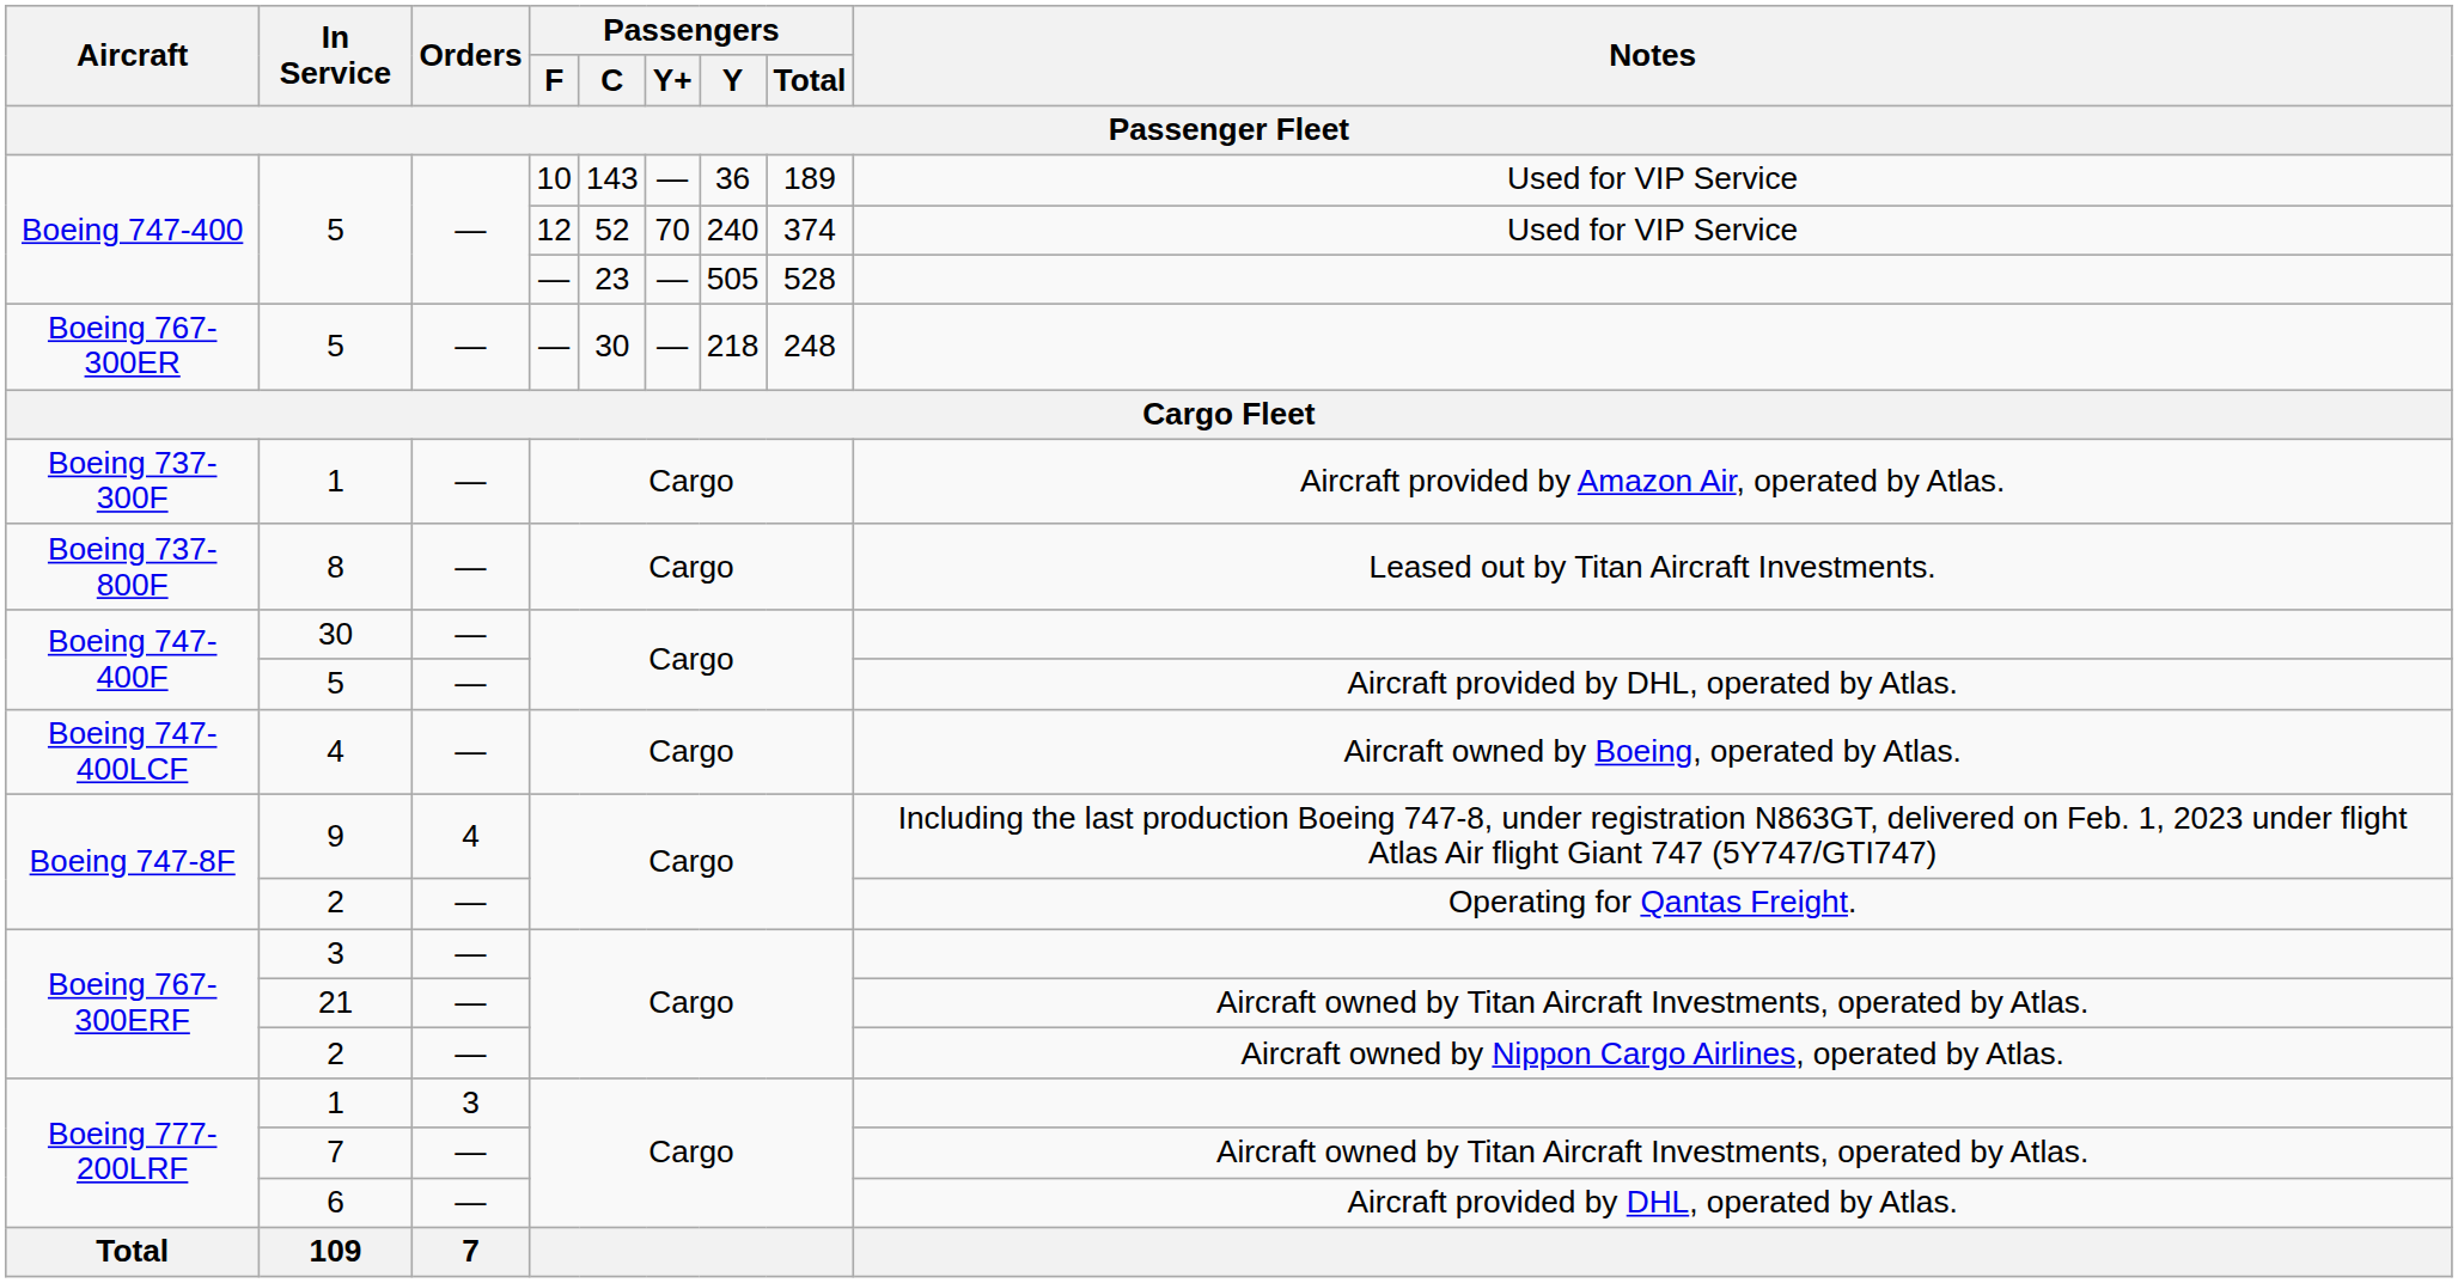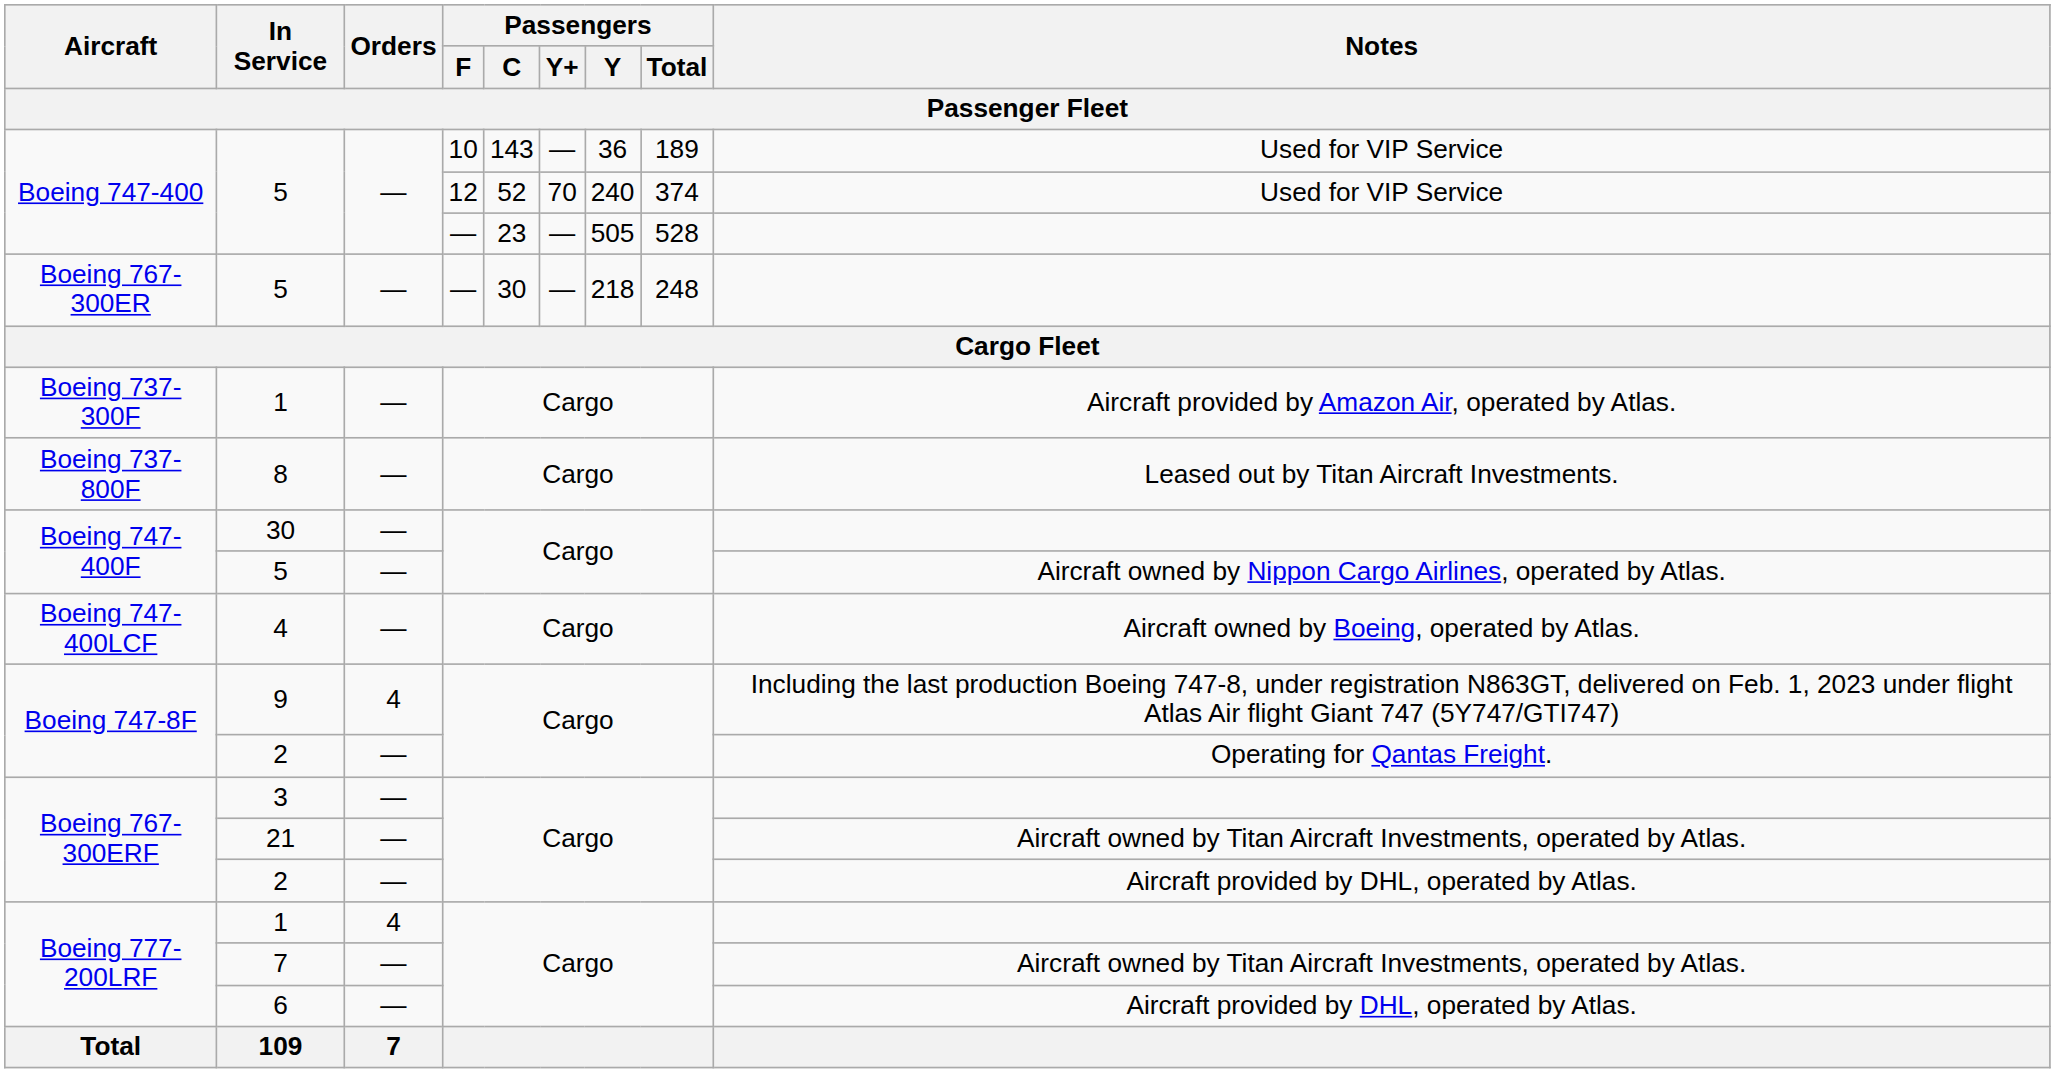Boeing 747-400F / 5 | Notes: Aircraft provided by DHL, operated by Atlas. -> Aircraft owned by Nippon Cargo Airlines, operated by Atlas.
Boeing 767-300ERF / 2 | Notes: Aircraft owned by Nippon Cargo Airlines, operated by Atlas. -> Aircraft provided by DHL, operated by Atlas.
Boeing 777-200LRF / 1 | Orders: 3 -> 4
